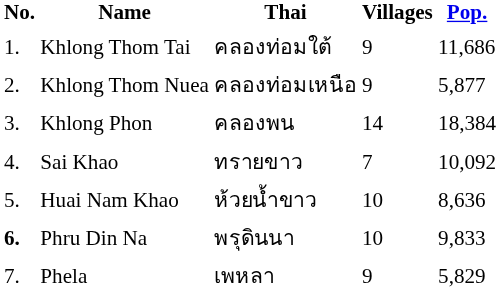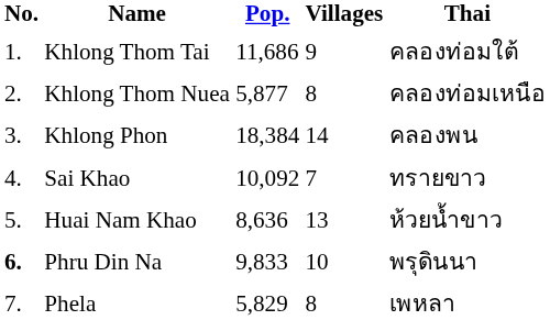columns swapped: Thai <-> Pop.
Khlong Thom Nuea | Villages: 9 -> 8
Huai Nam Khao | Villages: 10 -> 13
Phela | Villages: 9 -> 8
